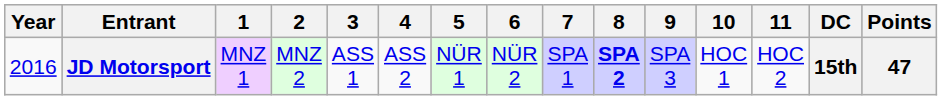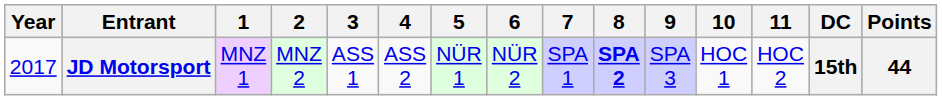JD Motorsport | Year: 2016 -> 2017
JD Motorsport | Points: 47 -> 44
